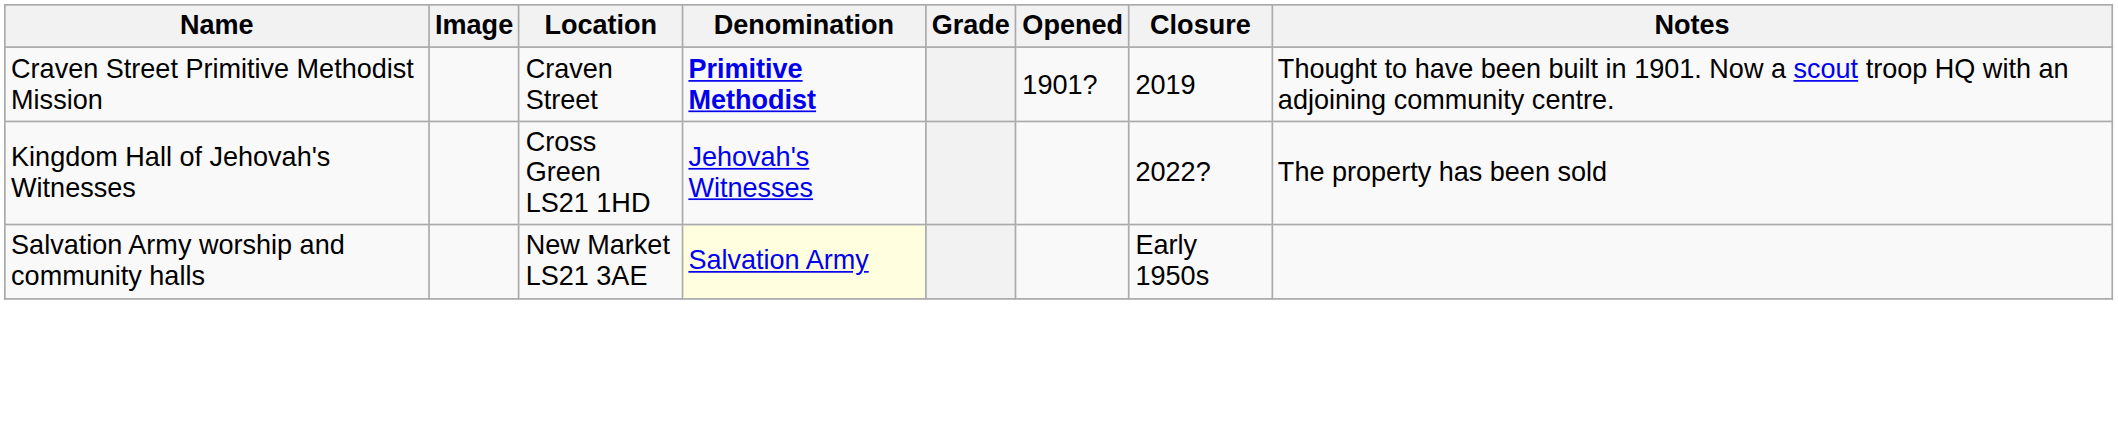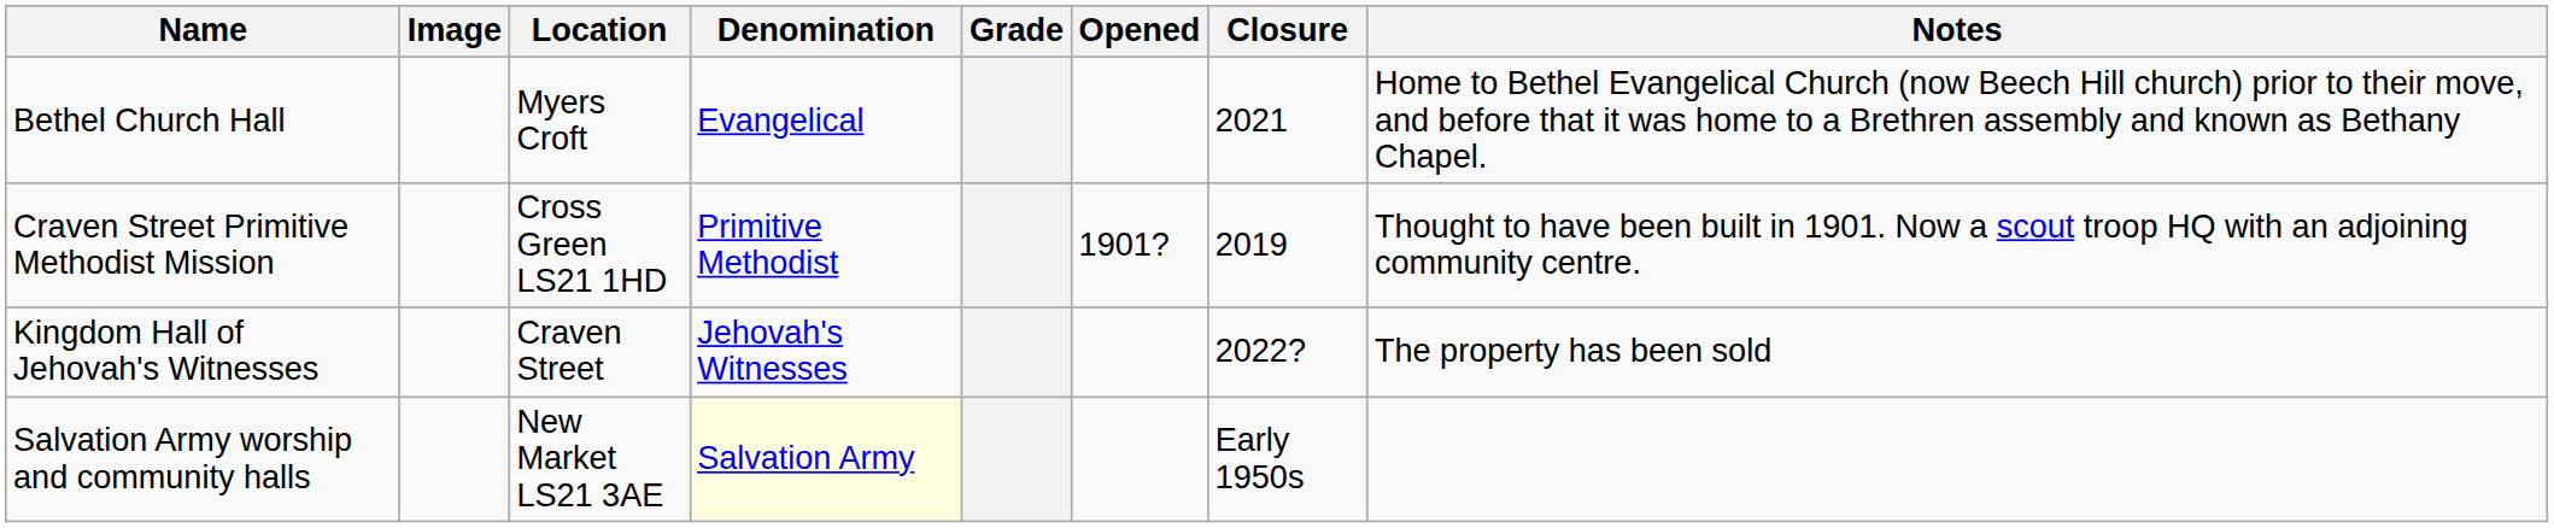+ row: Bethel Church Hall | Myers Croft | Evangelical | 2021 | Home to Bethel Evangelical Church (now Beech Hill church) prior to their move, and before that it was home to a Brethren assembly and known as Bethany Chapel.
Craven Street Primitive Methodist Mission | Location: Craven Street -> Cross Green LS21 1HD
Craven Street Primitive Methodist Mission | Denomination: bold -> normal
Kingdom Hall of Jehovah's Witnesses | Location: Cross Green LS21 1HD -> Craven Street
